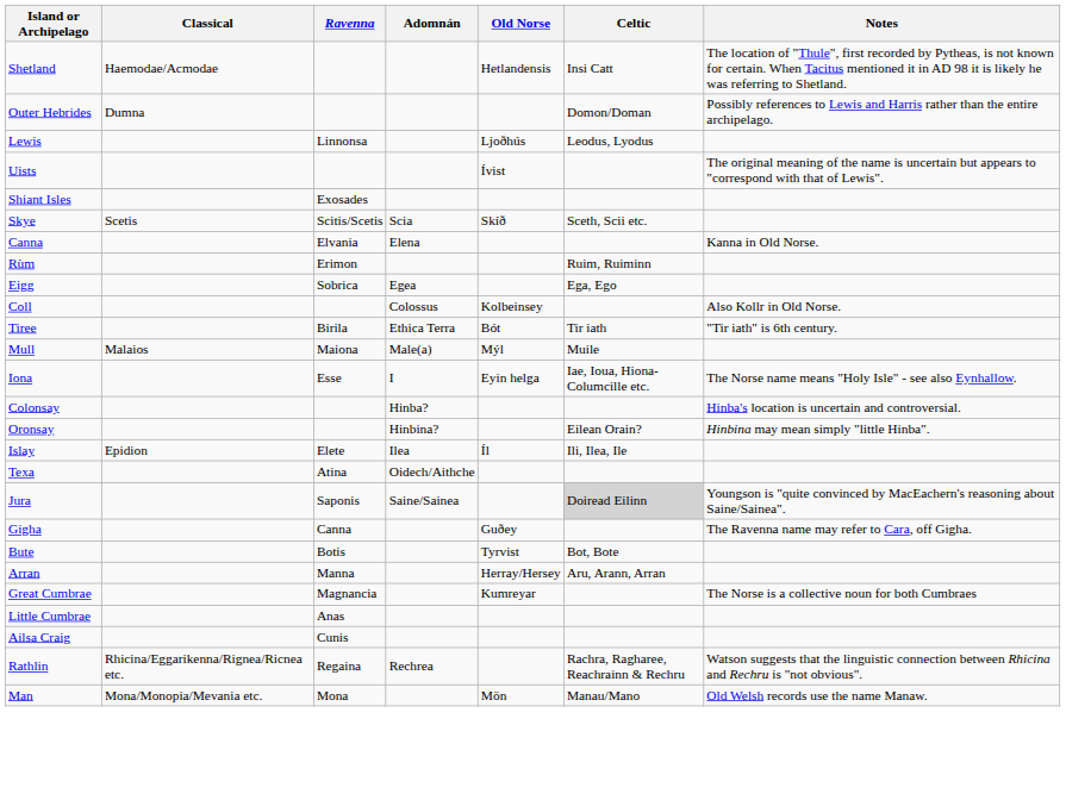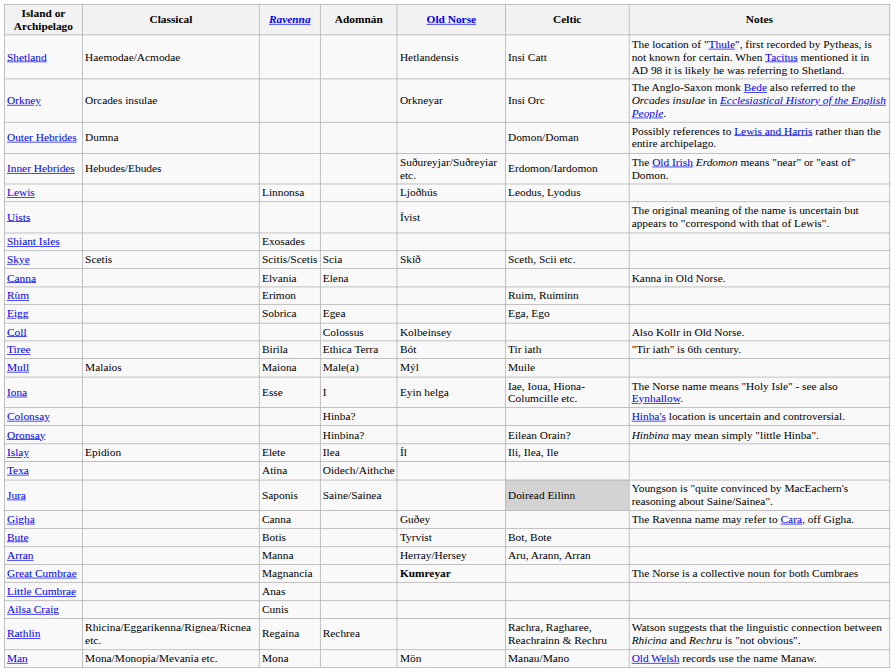+ row: Orkney | Orcades insulae | Orkneyar | Insi Orc | The Anglo-Saxon monk Bede also referred to the Orcades insulae in Ecclesiastical History of the English People.
+ row: Inner Hebrides | Hebudes/Ebudes | Suðureyjar/Suðreyiar etc. | Erdomon/Iardomon | The Old Irish Erdomon means "near" or "east of" Domon.
Great Cumbrae | Old Norse: normal -> bold
